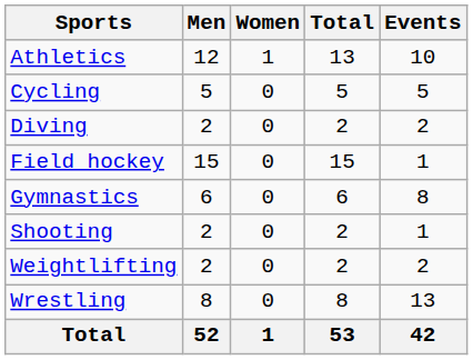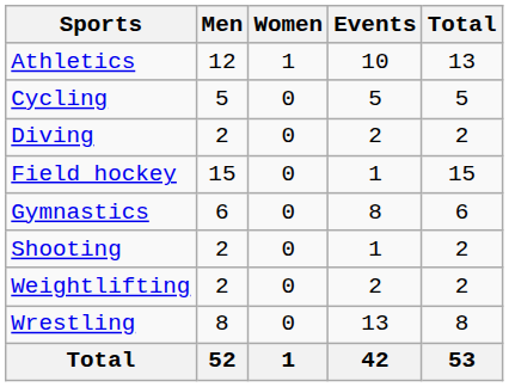columns swapped: Total <-> Events
